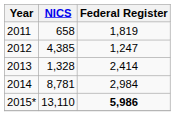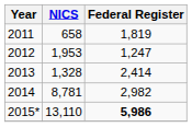2012 | NICS: 4,385 -> 1,953
2014 | Federal Register: 2,984 -> 2,982
